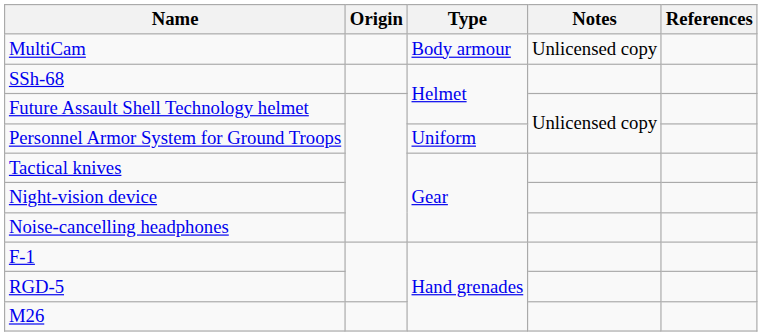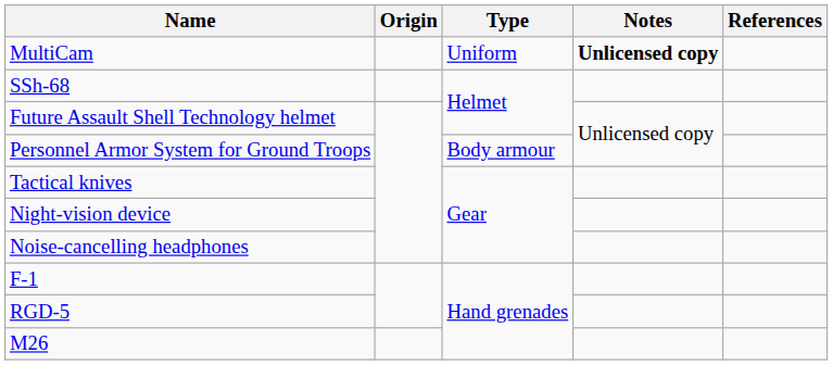MultiCam | Type: Body armour -> Uniform
MultiCam | Notes: normal -> bold
Personnel Armor System for Ground Troops | Type: Uniform -> Body armour
